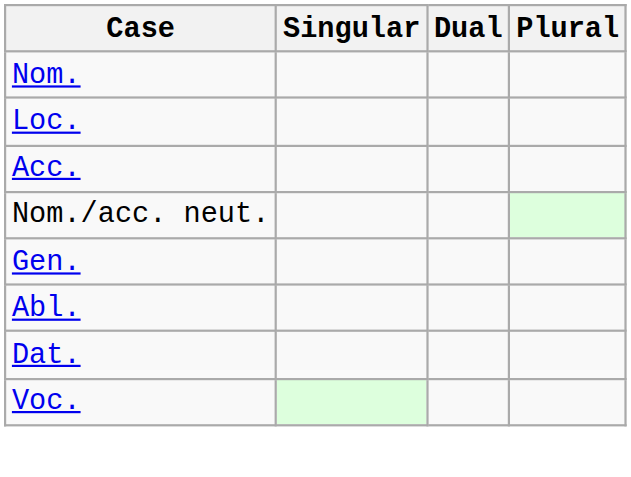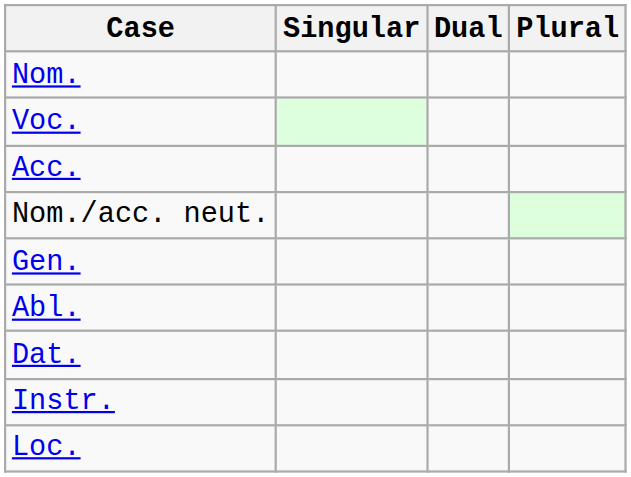rows swapped: Voc. <-> Loc.
+ row: Instr.
